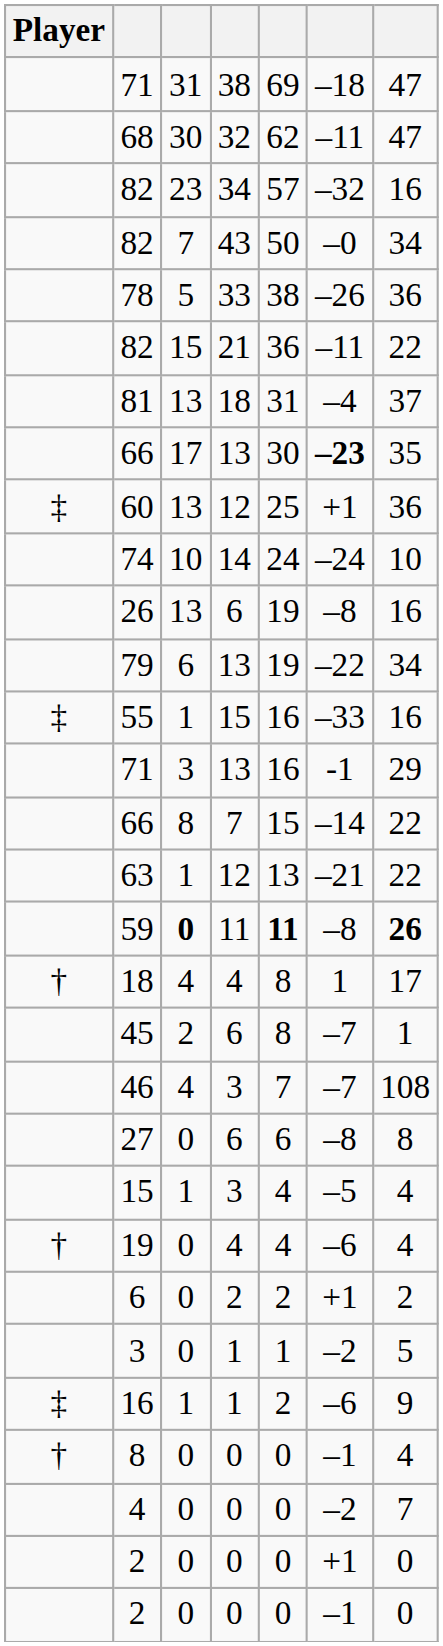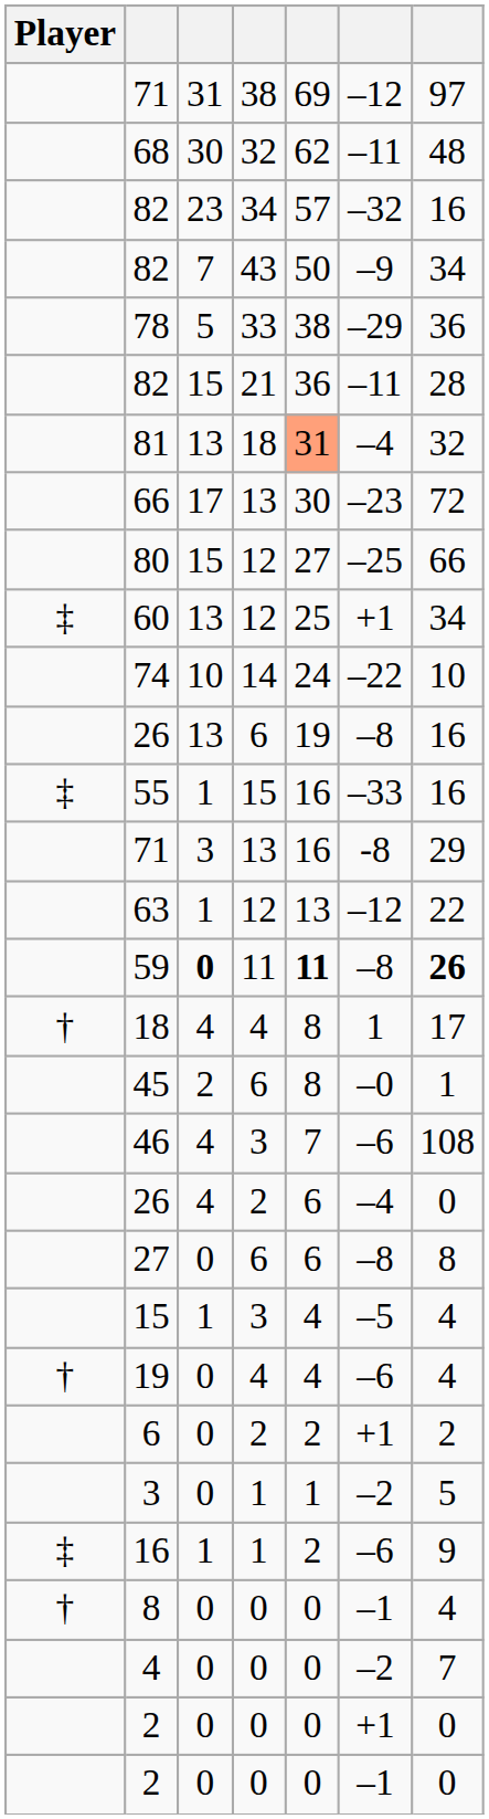71 / 38 | column 6: –18 -> –12
71 / 38 | column 7: 47 -> 97
68 | column 7: 47 -> 48
82 / 43 | column 6: –0 -> –9
78 | column 6: –26 -> –29
82 / 21 | column 7: 22 -> 28
81 | column 5: no background -> lightsalmon background
81 | column 7: 37 -> 32
66 / 13 | column 6: bold -> normal
66 / 13 | column 7: 35 -> 72
+ row: 80 | 15 | 12 | 27 | –25 | 66
60 | column 7: 36 -> 34
74 | column 6: –24 -> –22
- row: 79 | 6 | 13 | 19 | –22 | 34
71 / 13 | column 6: -1 -> -8
- row: 66 | 8 | 7 | 15 | –14 | 22
63 | column 6: –21 -> –12
45 | column 6: –7 -> –0
46 | column 6: –7 -> –6
+ row: 26 | 4 | 2 | 6 | –4 | 0
